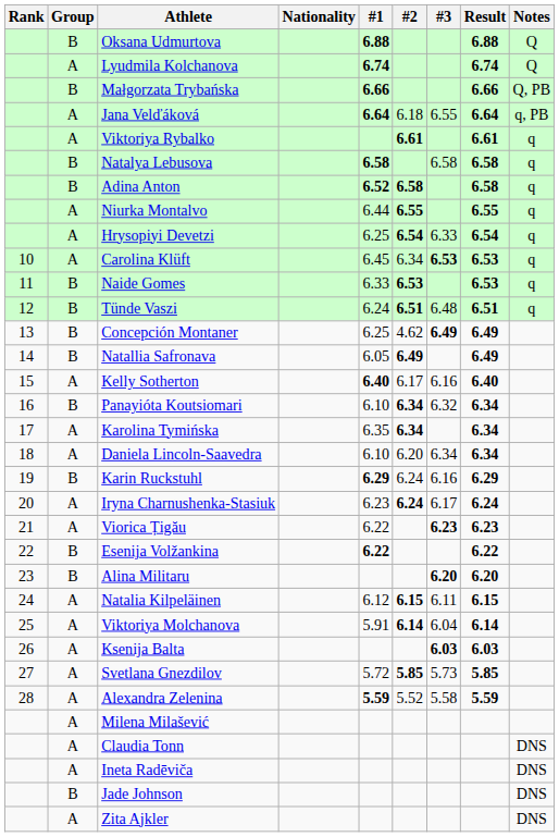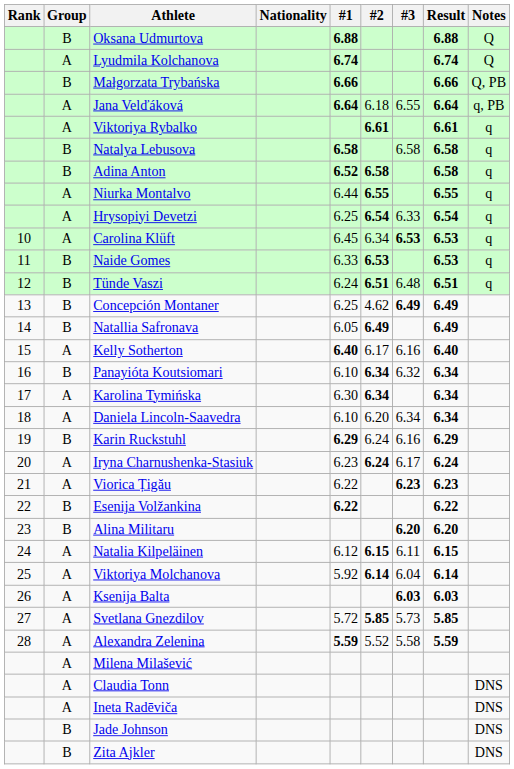Karolina Tymińska | #1: 6.35 -> 6.30
Viktoriya Molchanova | #1: 5.91 -> 5.92
Zita Ajkler | Group: A -> B
